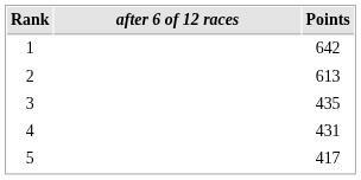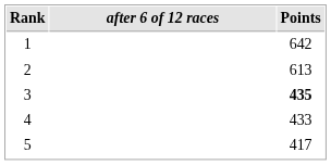3 | Points: normal -> bold
4 | Points: 431 -> 433
